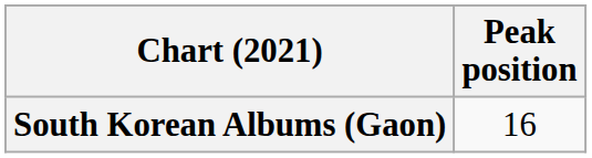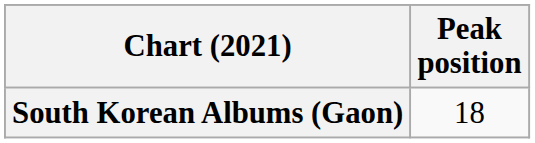South Korean Albums (Gaon) | Peak position: 16 -> 18
